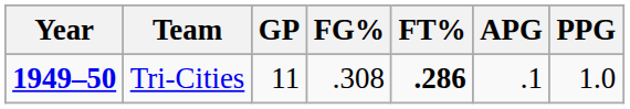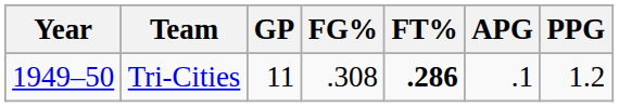Tri-Cities | Year: bold -> normal
Tri-Cities | PPG: 1.0 -> 1.2
